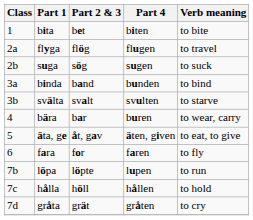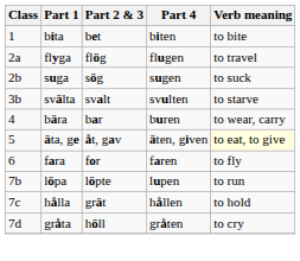- row: 3a | binda | band | bunden | to bind
äta, ge | Verb meaning: no background -> lightyellow background
hålla | Part 2 & 3: höll -> grät
gråta | Part 2 & 3: grät -> höll
